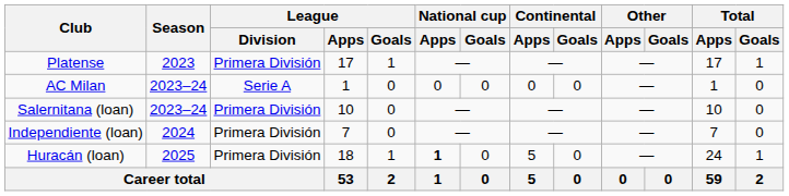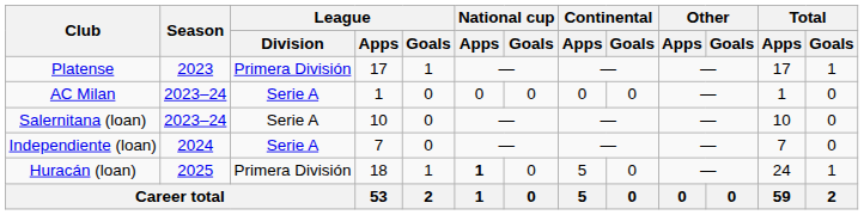Salernitana (loan) | League / Division: Primera División -> Serie A
Independiente (loan) | League / Division: Primera División -> Serie A
